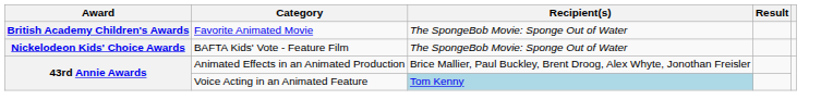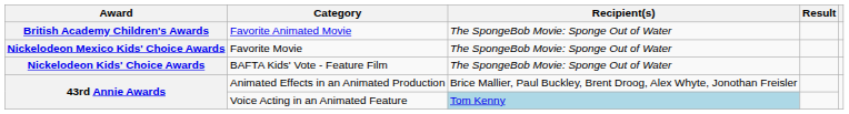+ row: Nickelodeon Mexico Kids' Choice Awards | Favorite Movie | The SpongeBob Movie: Sponge Out of Water
